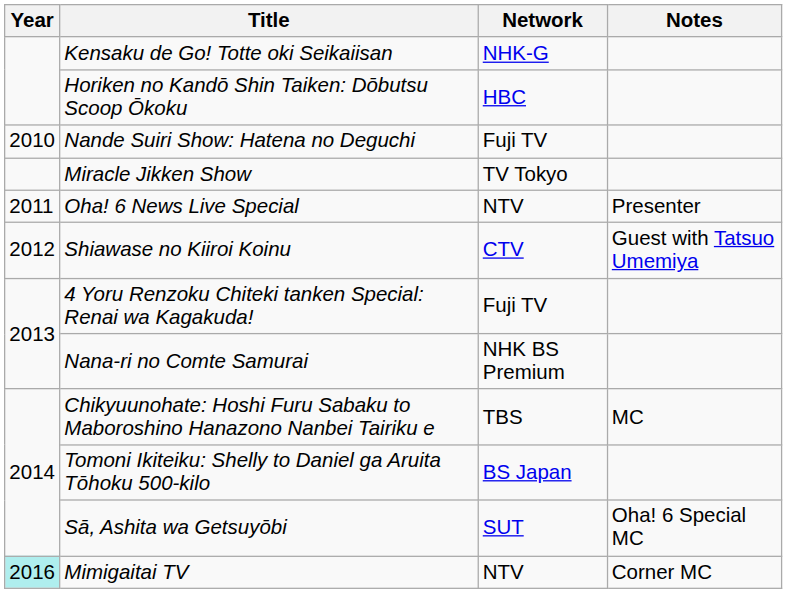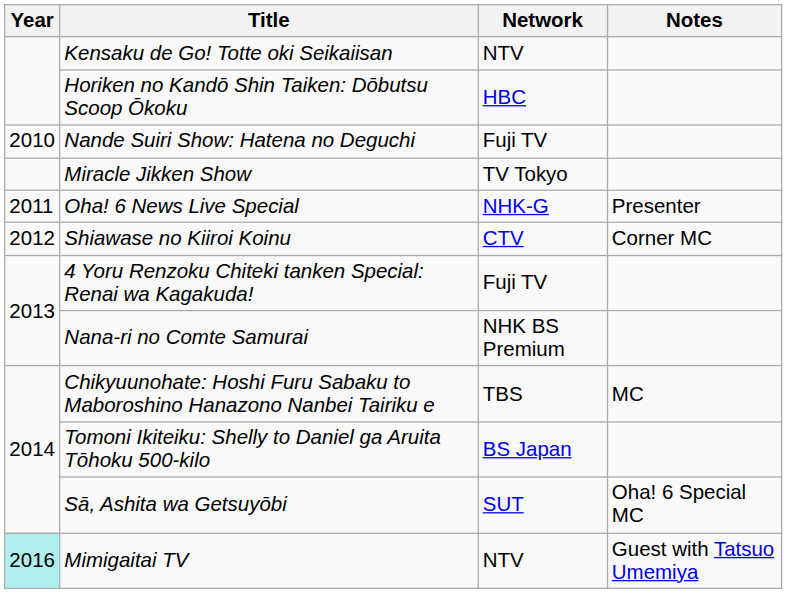Kensaku de Go! Totte oki Seikaiisan | Network: NHK-G -> NTV
Oha! 6 News Live Special | Network: NTV -> NHK-G
Shiawase no Kiiroi Koinu | Notes: Guest with Tatsuo Umemiya -> Corner MC
Mimigaitai TV | Notes: Corner MC -> Guest with Tatsuo Umemiya
